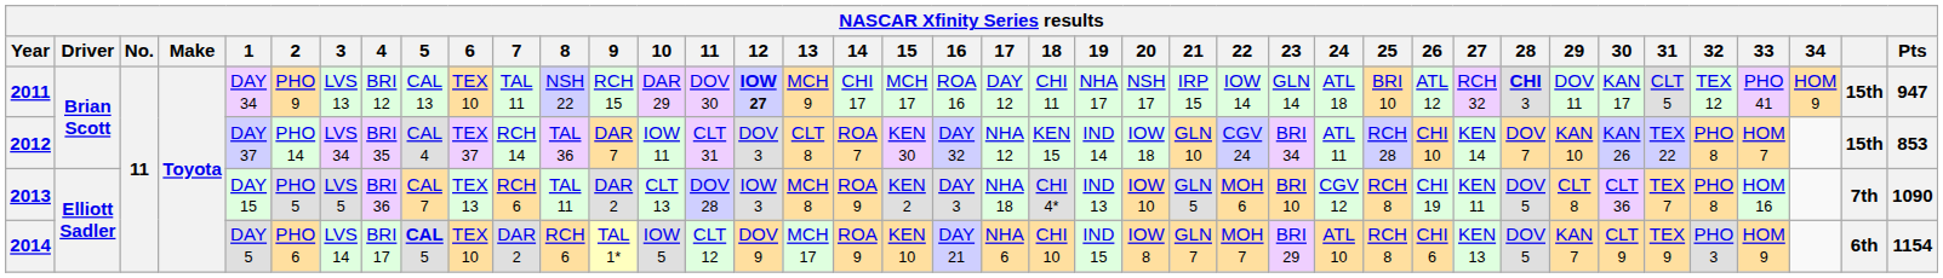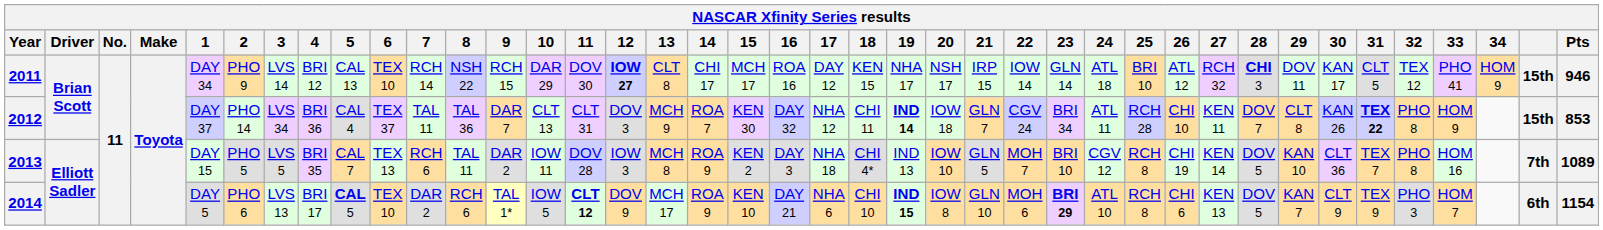2011 | 3: LVS 13 -> LVS 14
2011 | 7: TAL 11 -> RCH 14
2011 | 13: MCH 9 -> CLT 8
2011 | 18: CHI 11 -> KEN 15
2011 | Pts: 947 -> 946
2012 | 4: BRI 35 -> BRI 36
2012 | 7: RCH 14 -> TAL 11
2012 | 10: IOW 11 -> CLT 13
2012 | 13: CLT 8 -> MCH 9
2012 | 18: KEN 15 -> CHI 11
2012 | 19: normal -> bold
2012 | 21: GLN 10 -> GLN 7
2012 | 27: KEN 14 -> KEN 11
2012 | 29: KAN 10 -> CLT 8
2012 | 31: normal -> bold
2012 | 33: HOM 7 -> HOM 9
2013 | 4: BRI 36 -> BRI 35
2013 | 10: CLT 13 -> IOW 11
2013 | 22: MOH 6 -> MOH 7
2013 | 27: KEN 11 -> KEN 14
2013 | 29: CLT 8 -> KAN 10
2013 | Pts: 1090 -> 1089
2014 | 3: LVS 14 -> LVS 13
2014 | 11: normal -> bold
2014 | 19: normal -> bold
2014 | 21: GLN 7 -> GLN 10
2014 | 22: MOH 7 -> MOH 6
2014 | 23: normal -> bold
2014 | 33: HOM 9 -> HOM 7
